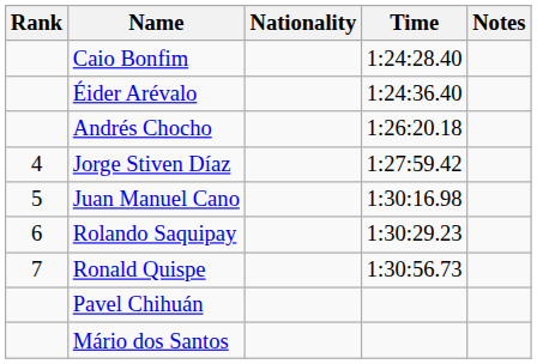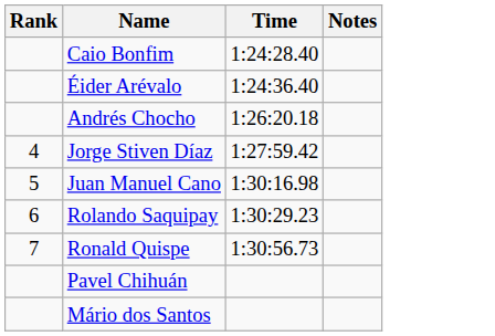- column: Nationality
